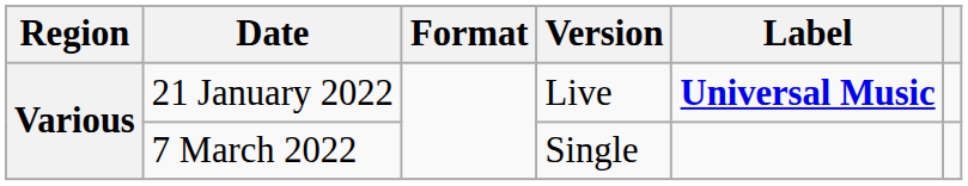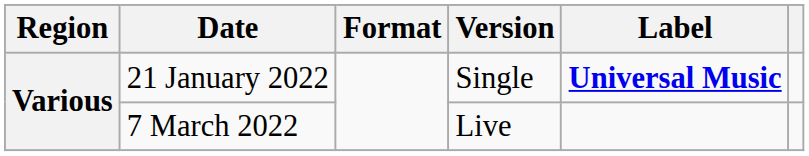21 January 2022 | Version: Live -> Single
7 March 2022 | Version: Single -> Live
